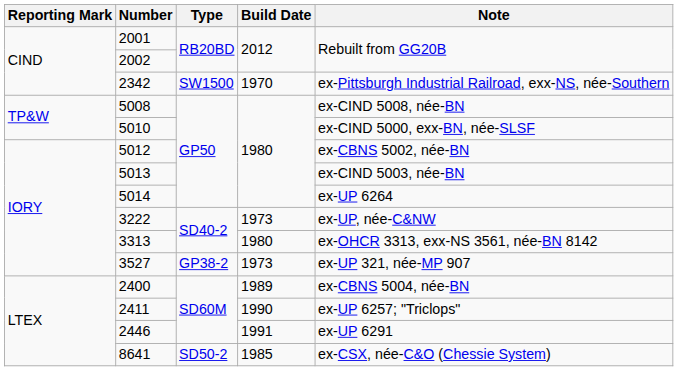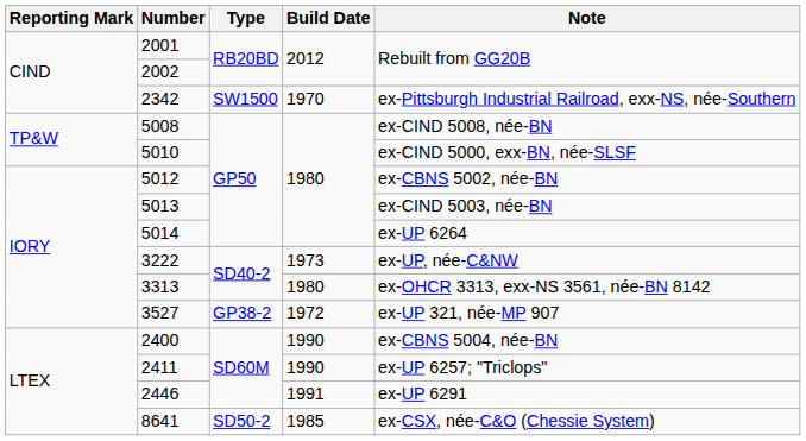3527 | Build Date: 1973 -> 1972
2400 | Build Date: 1989 -> 1990
